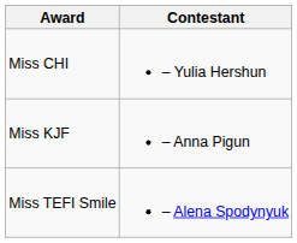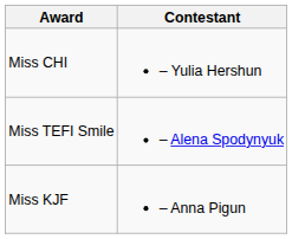rows swapped: Miss KJF <-> Miss TEFI Smile
